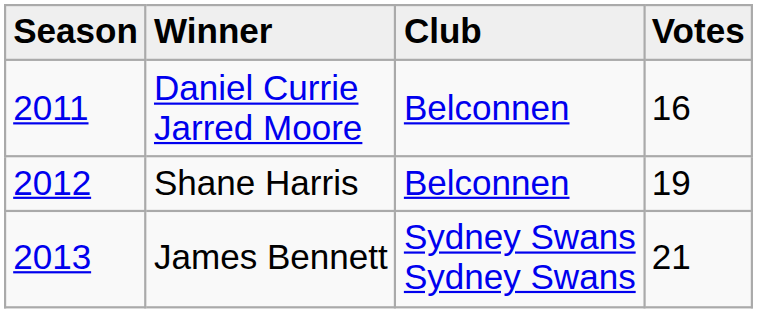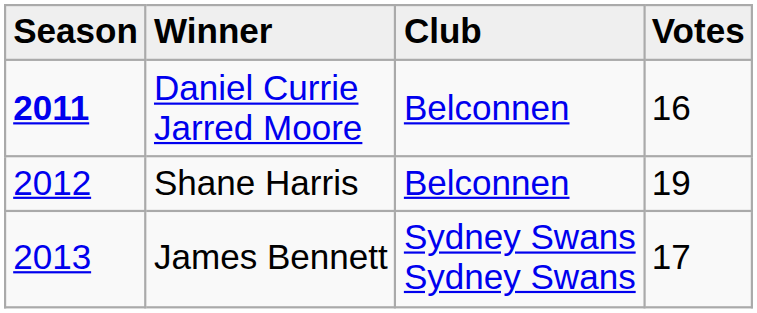Daniel Currie Jarred Moore | Season: normal -> bold
James Bennett | Votes: 21 -> 17
